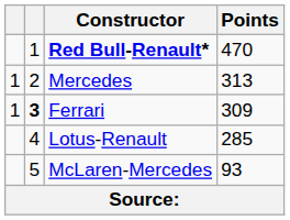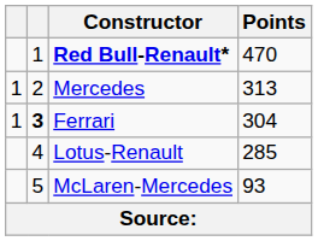Ferrari | Points: 309 -> 304
